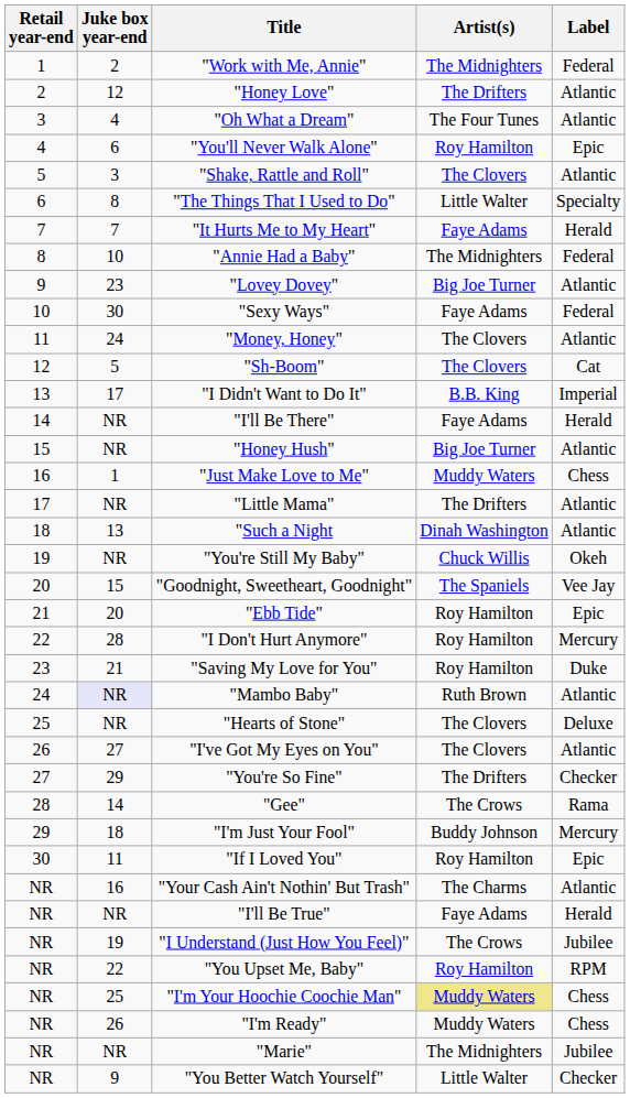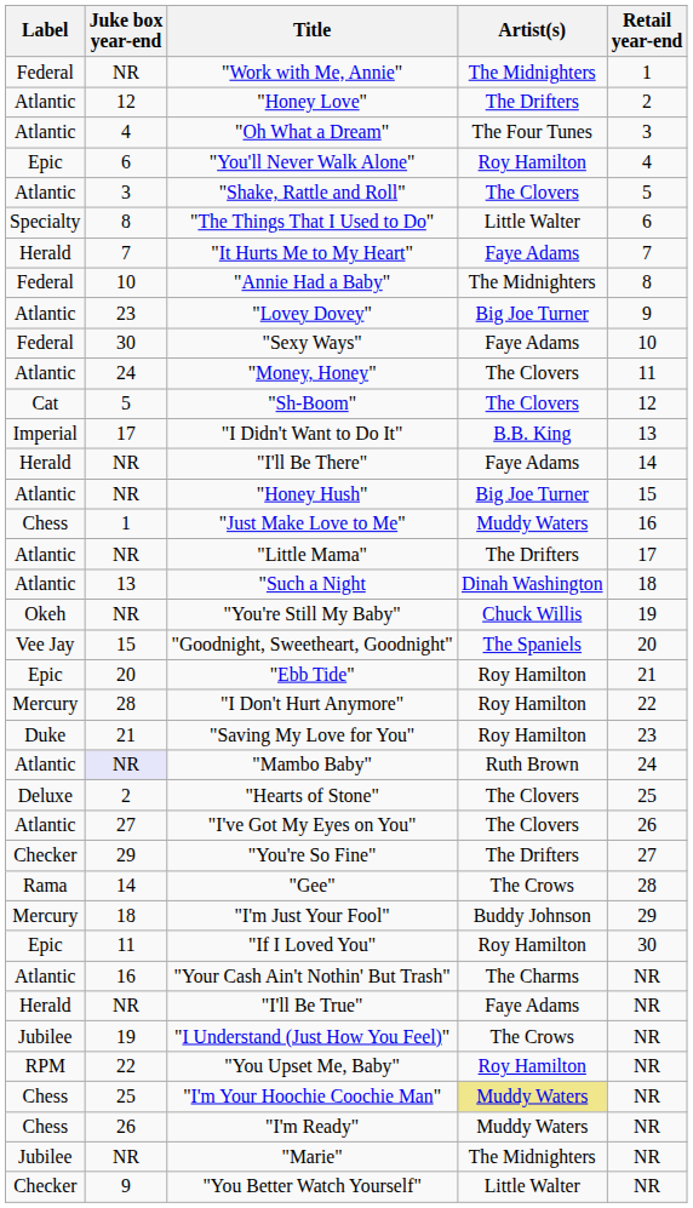columns swapped: Retail year-end <-> Label
"Work with Me, Annie" | Juke box year-end: 2 -> NR
"Hearts of Stone" | Juke box year-end: NR -> 2
